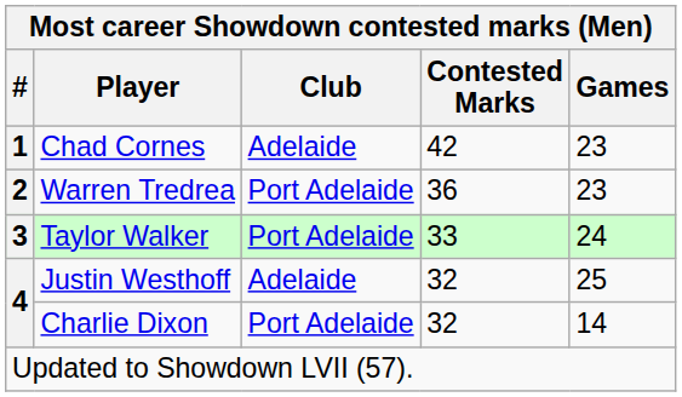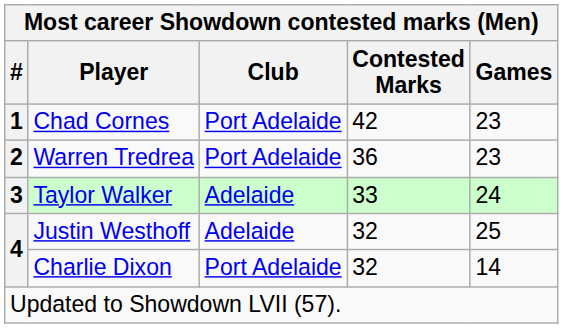Chad Cornes | Club: Adelaide -> Port Adelaide
Taylor Walker | Club: Port Adelaide -> Adelaide
